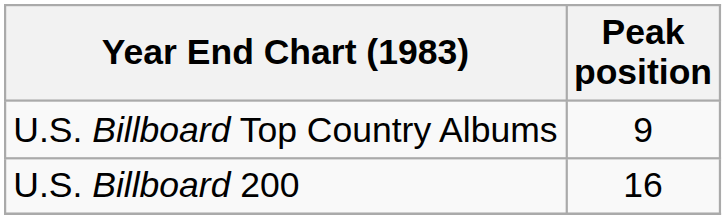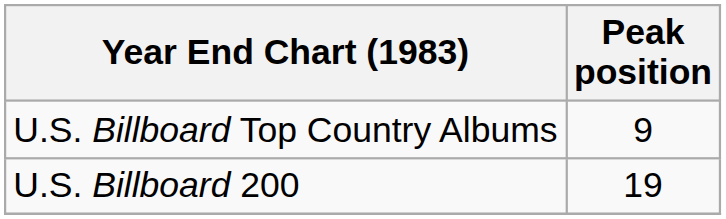U.S. Billboard 200 | Peak position: 16 -> 19
